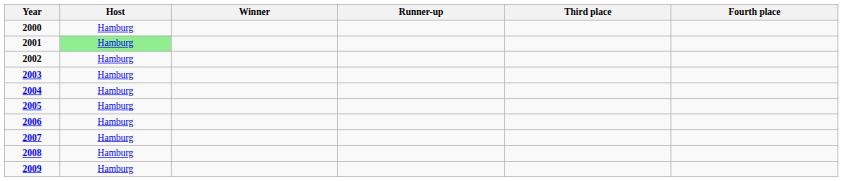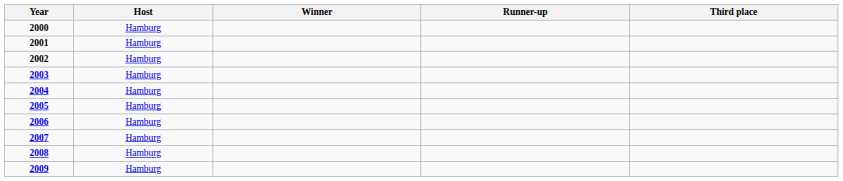- column: Fourth place
2001 | Host: lightgreen background -> no background
